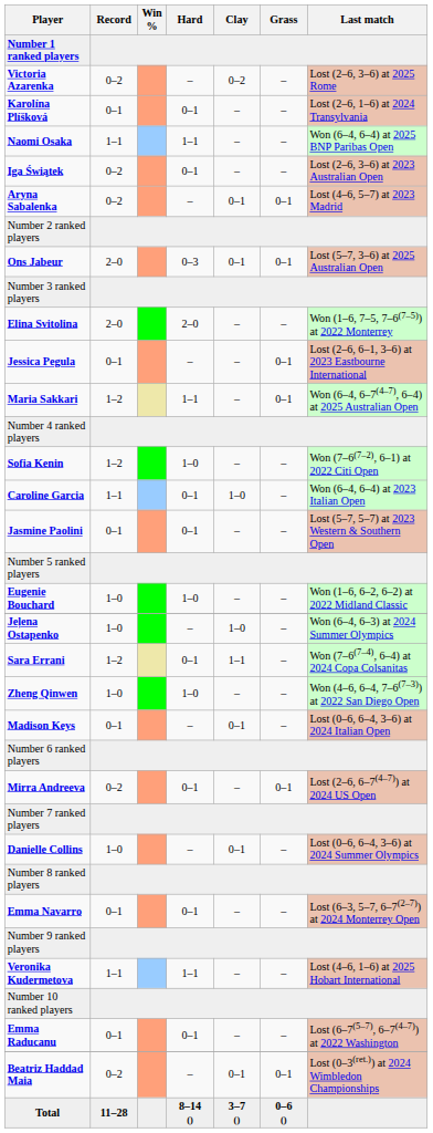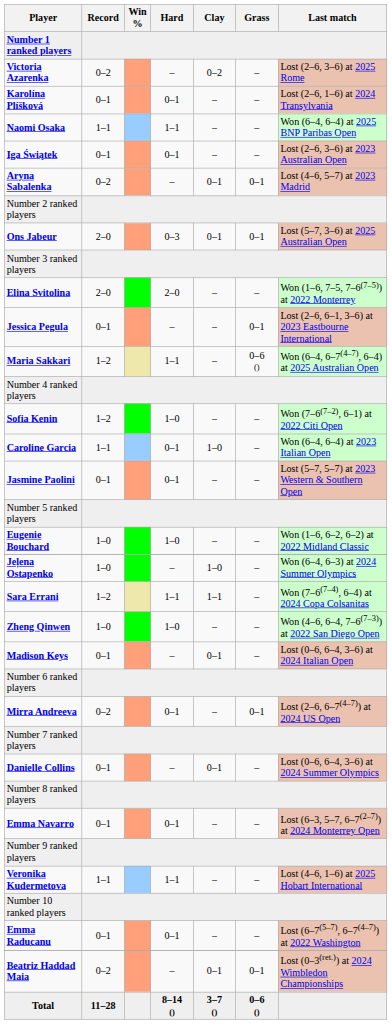Iga Świątek | Record: 0–2 -> 0–1
Maria Sakkari | Grass: 0–1 -> 0–6 ()
Sara Errani | Hard: 0–1 -> 1–1
Danielle Collins | Record: 1–0 -> 0–1
